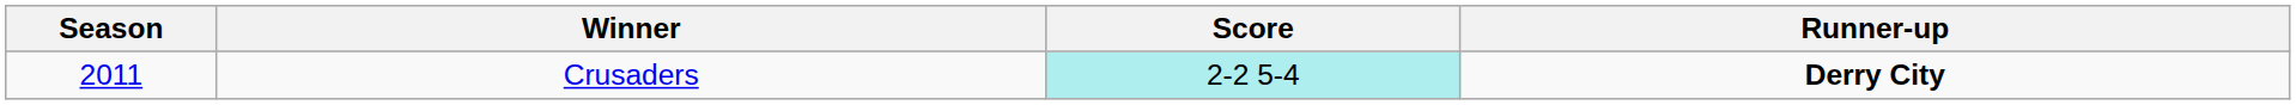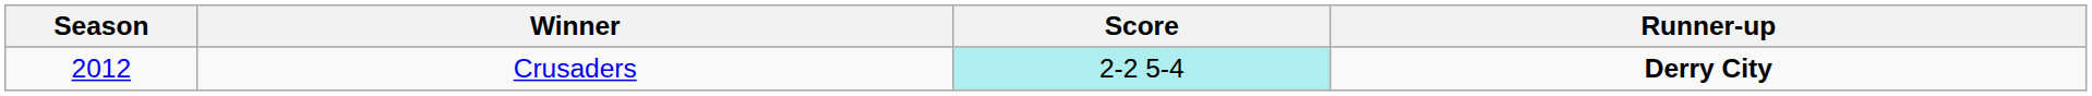Crusaders | Season: 2011 -> 2012
